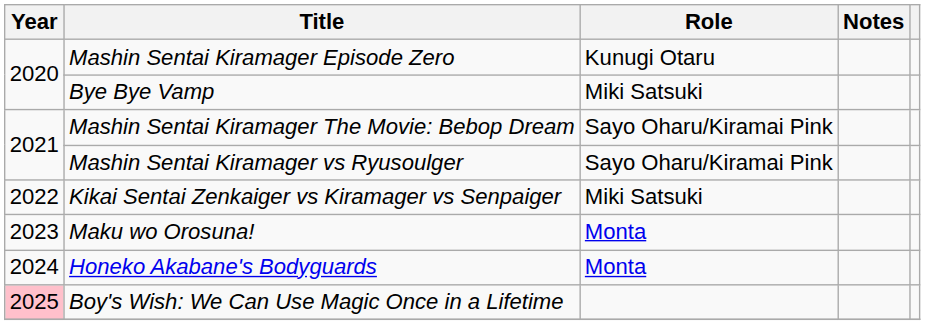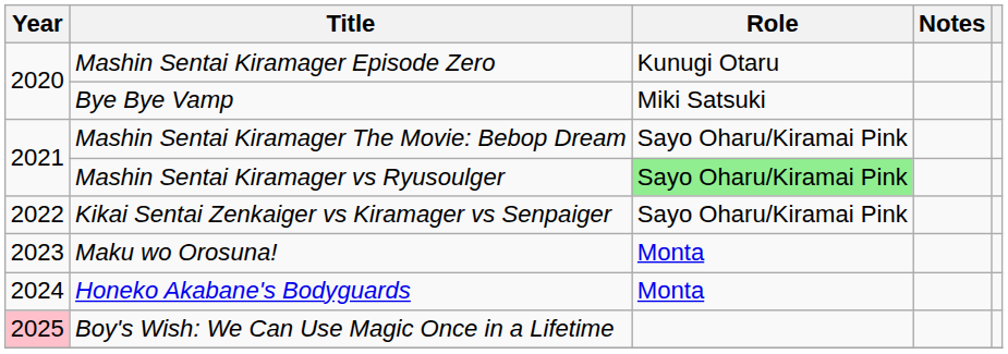Mashin Sentai Kiramager vs Ryusoulger | Role: no background -> lightgreen background
Kikai Sentai Zenkaiger vs Kiramager vs Senpaiger | Role: Miki Satsuki -> Sayo Oharu/Kiramai Pink
